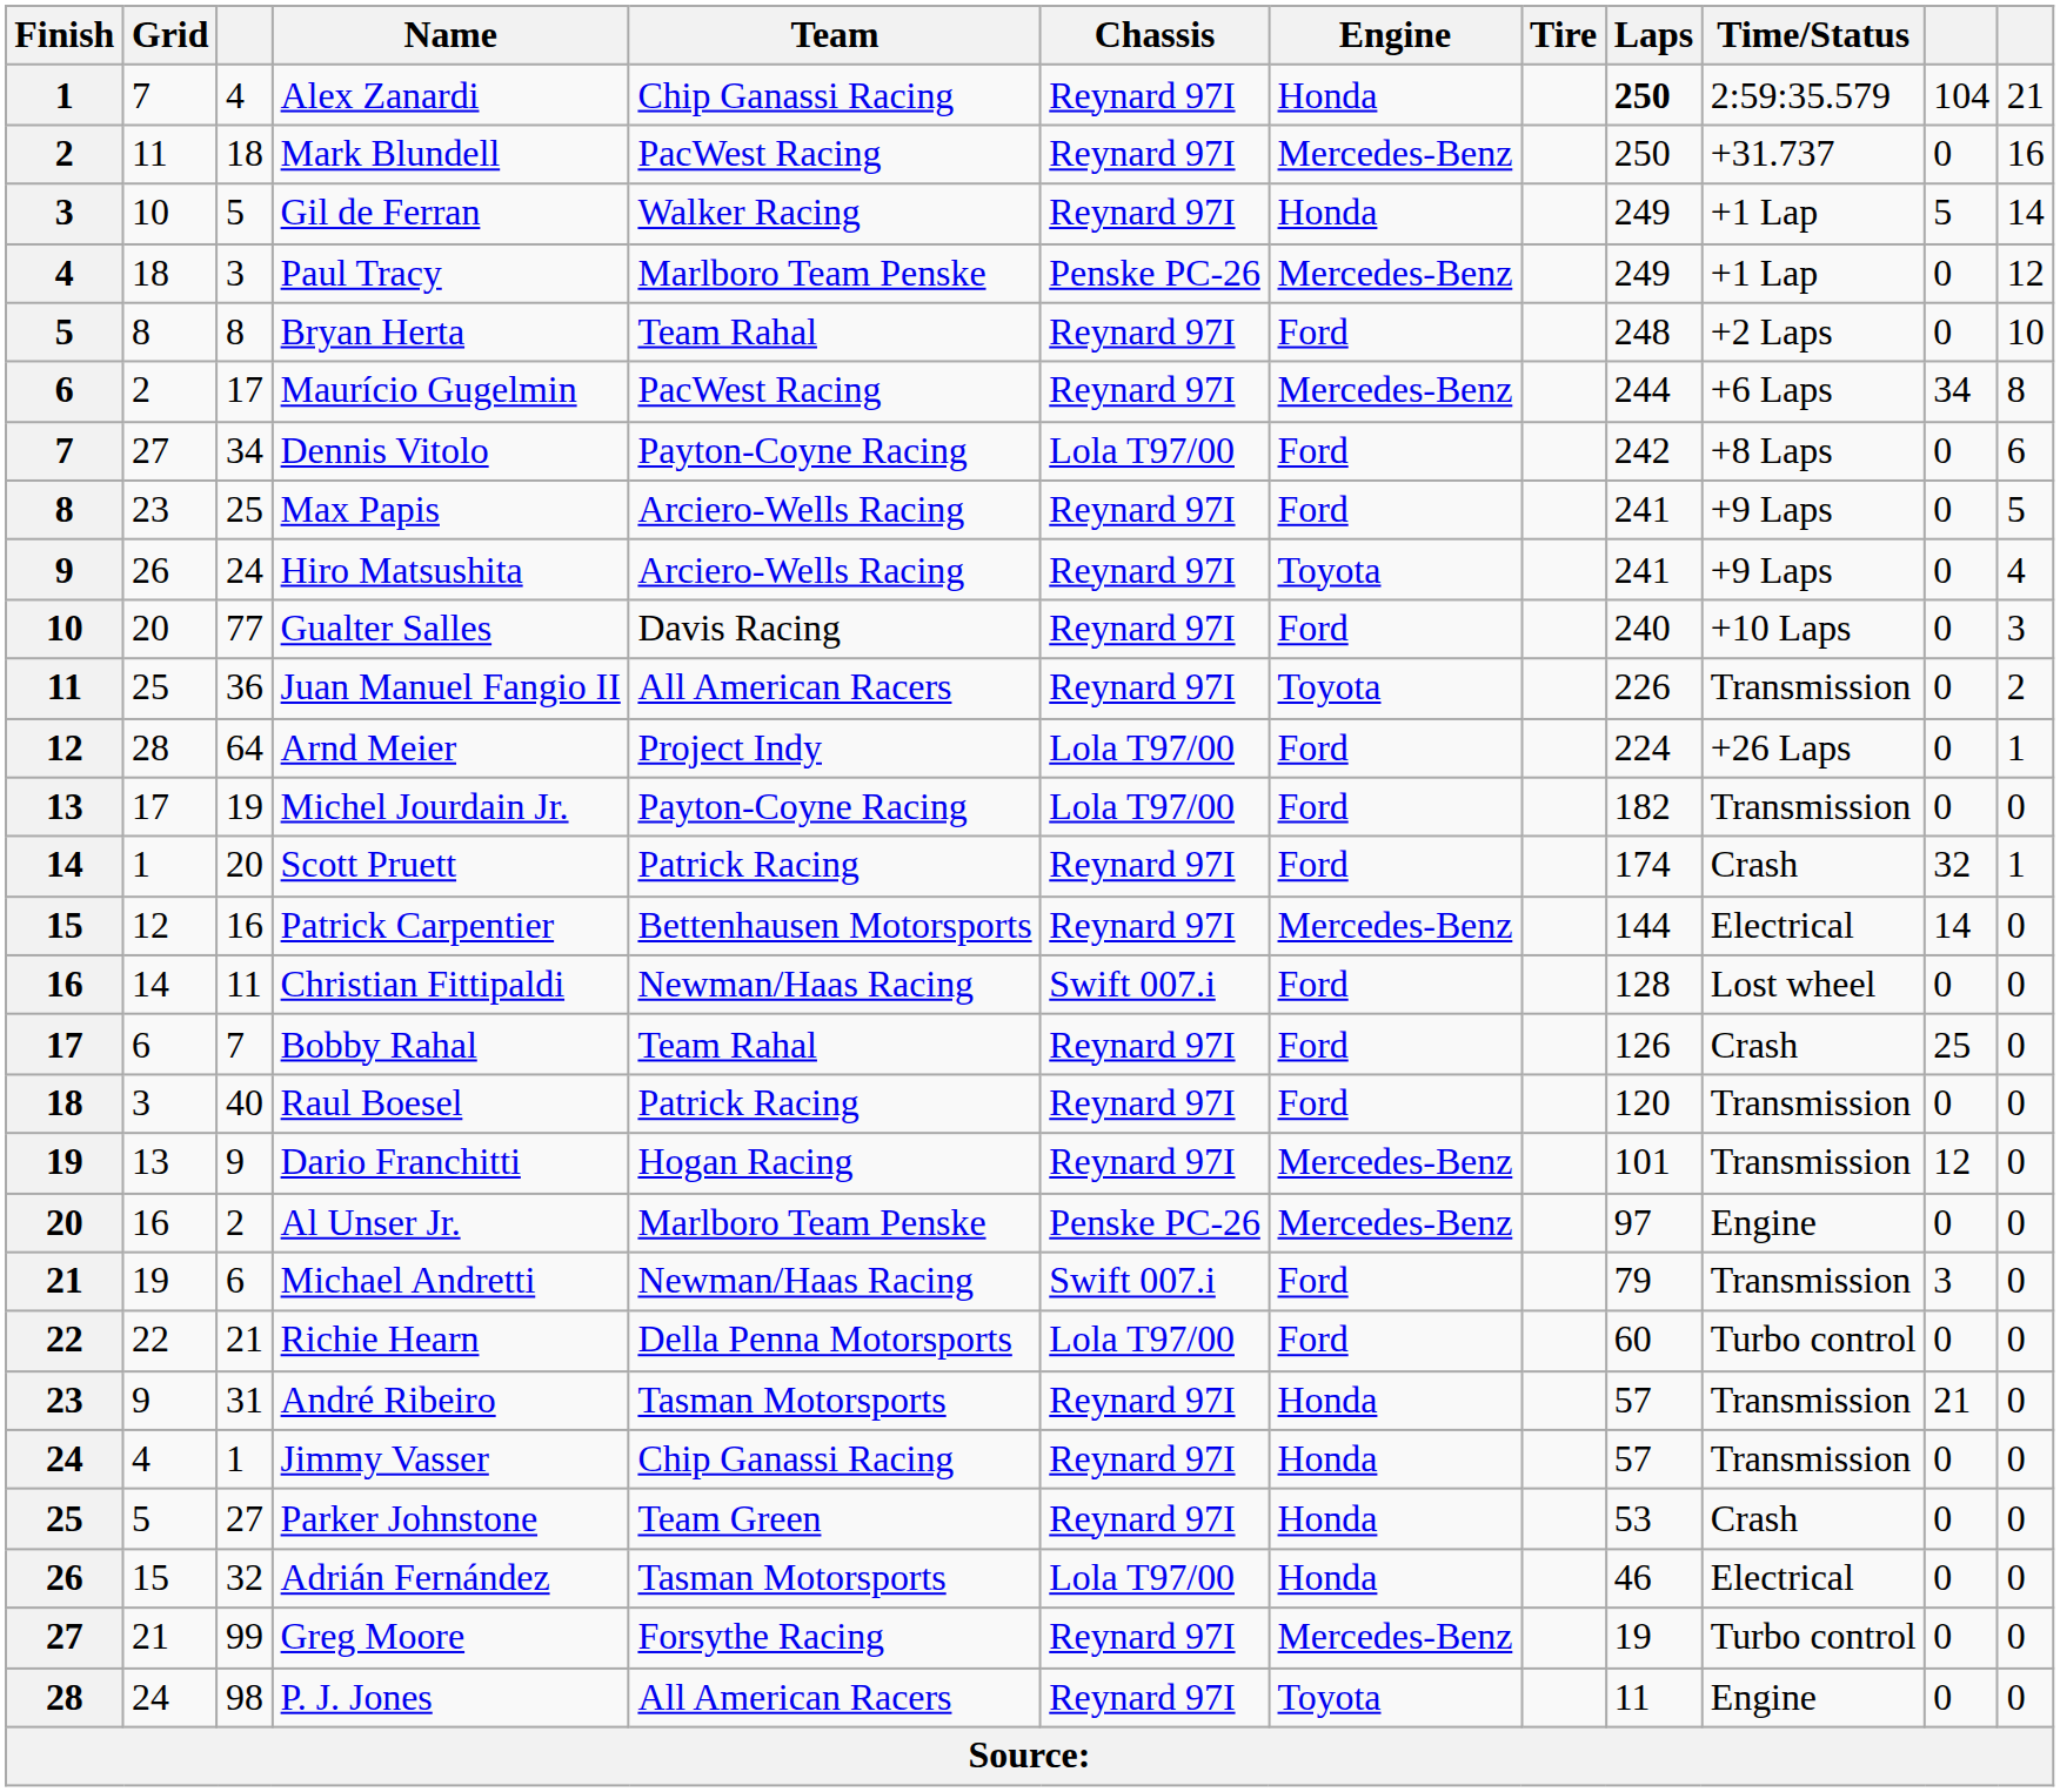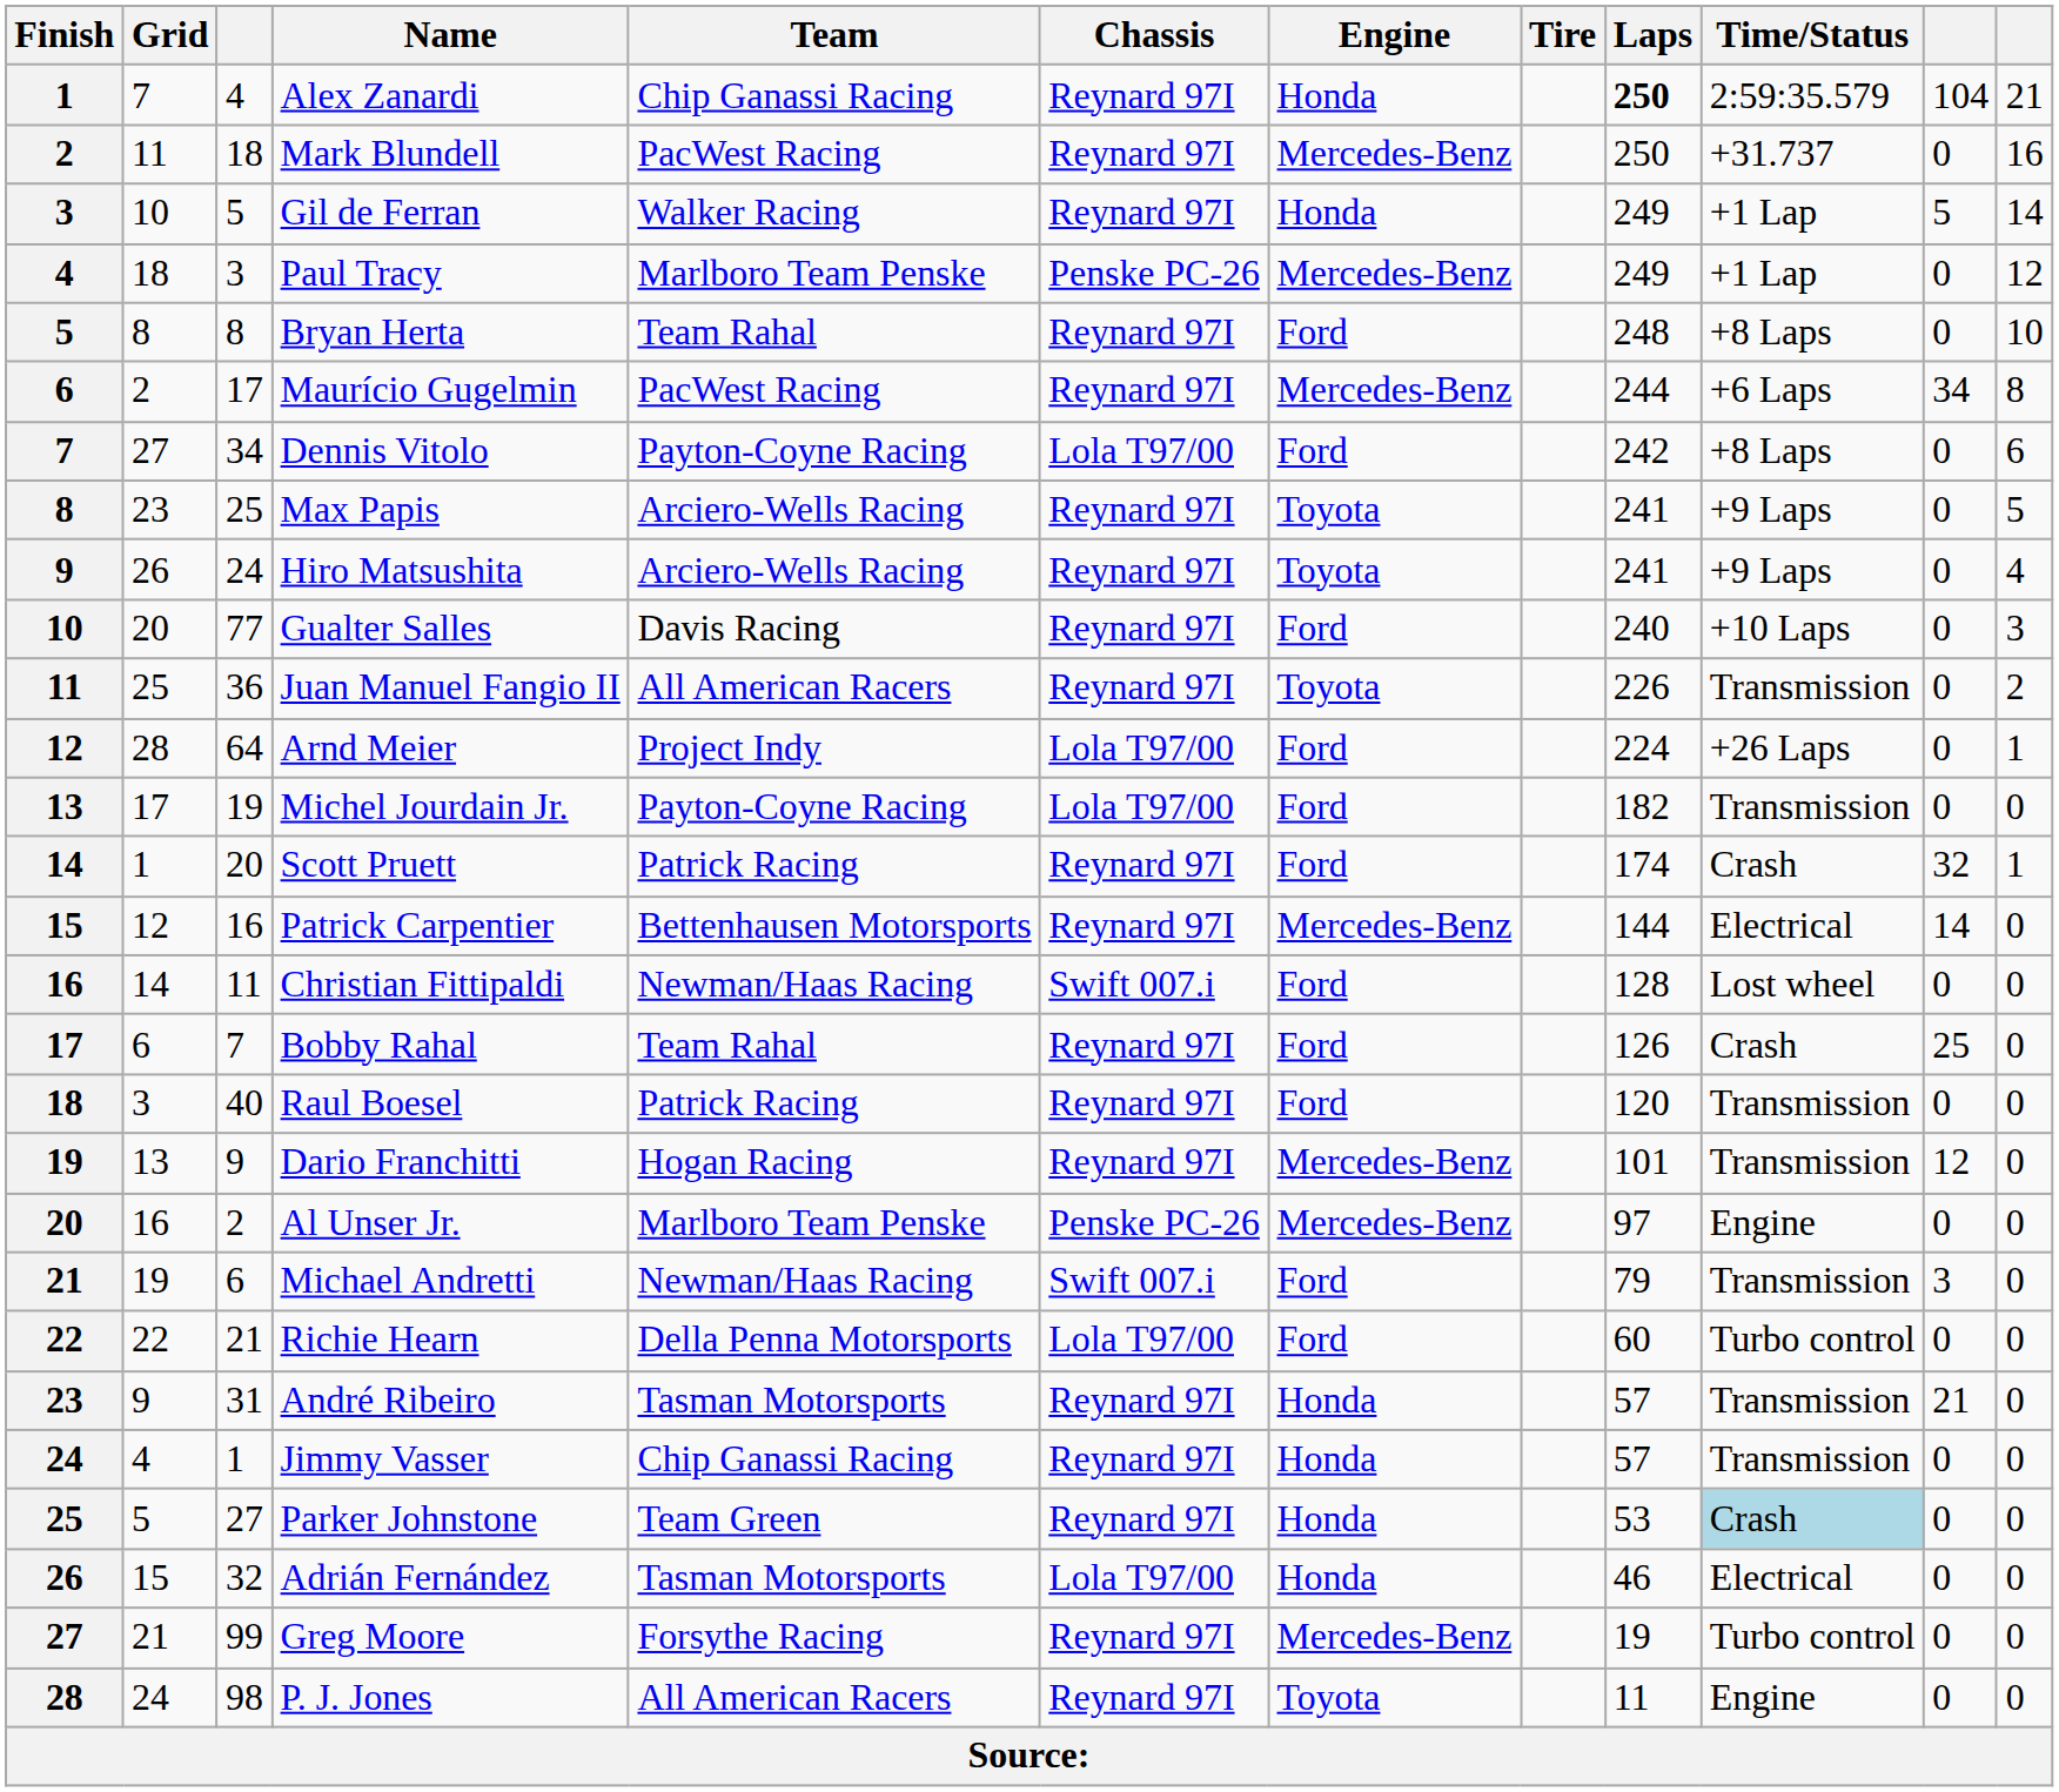Bryan Herta | Time/Status: +2 Laps -> +8 Laps
Max Papis | Engine: Ford -> Toyota
Parker Johnstone | Time/Status: no background -> lightblue background
